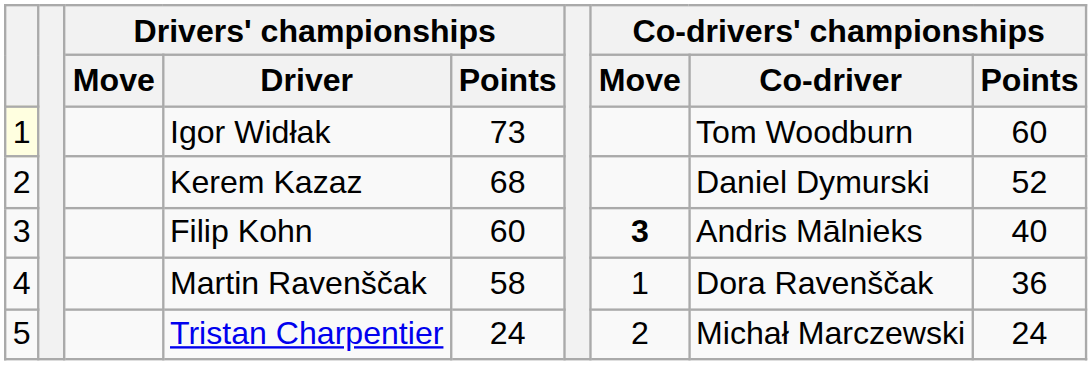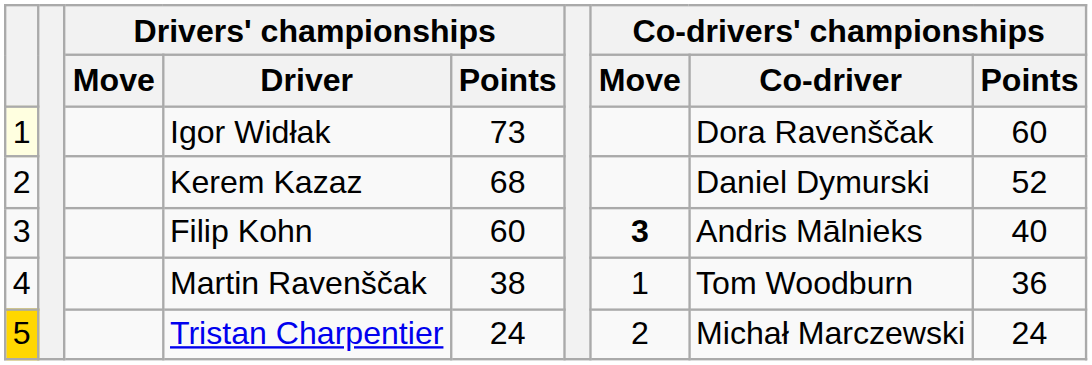Igor Widłak | Co-drivers' championships / Co-driver: Tom Woodburn -> Dora Ravenščak
Martin Ravenščak | Drivers' championships / Points: 58 -> 38
Martin Ravenščak | Co-drivers' championships / Co-driver: Dora Ravenščak -> Tom Woodburn
Tristan Charpentier | column 1: no background -> gold background
